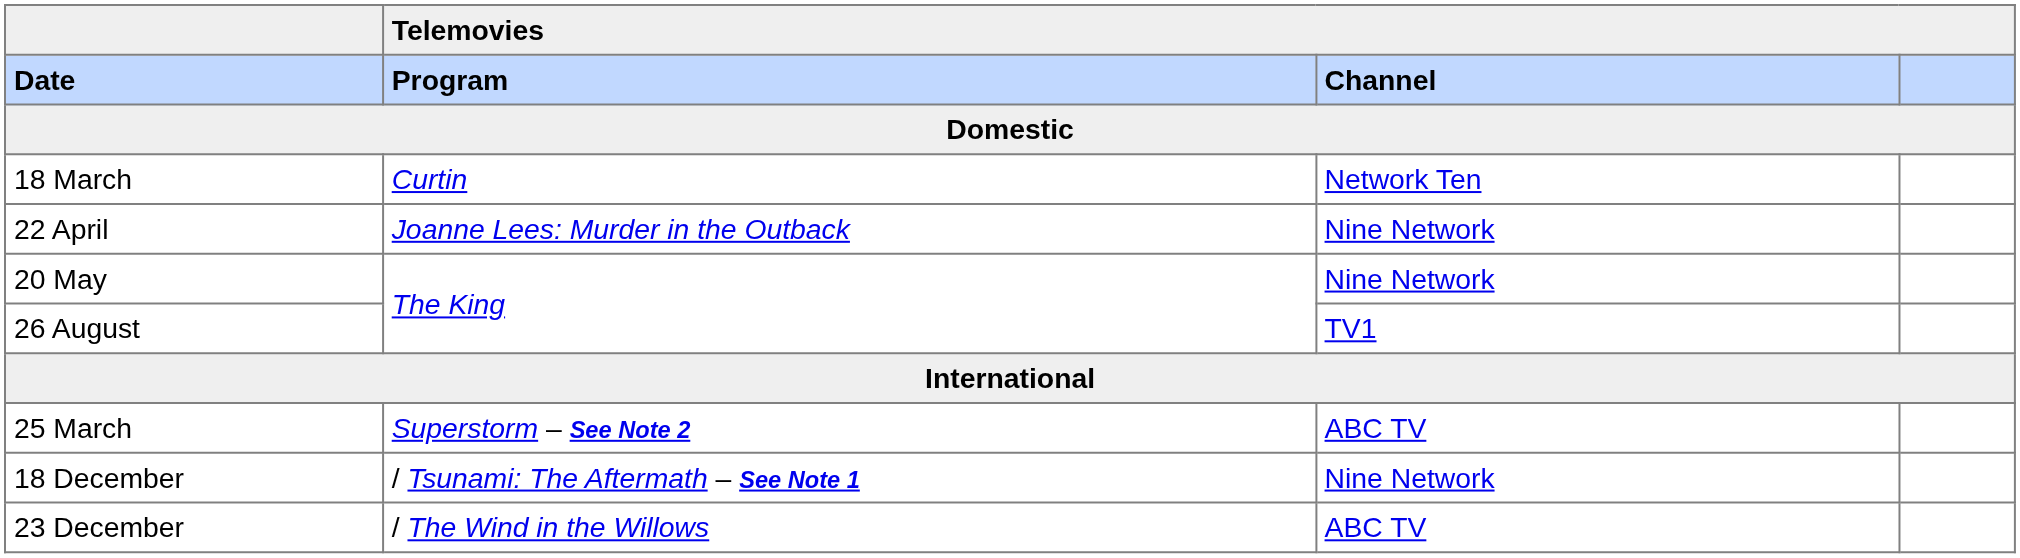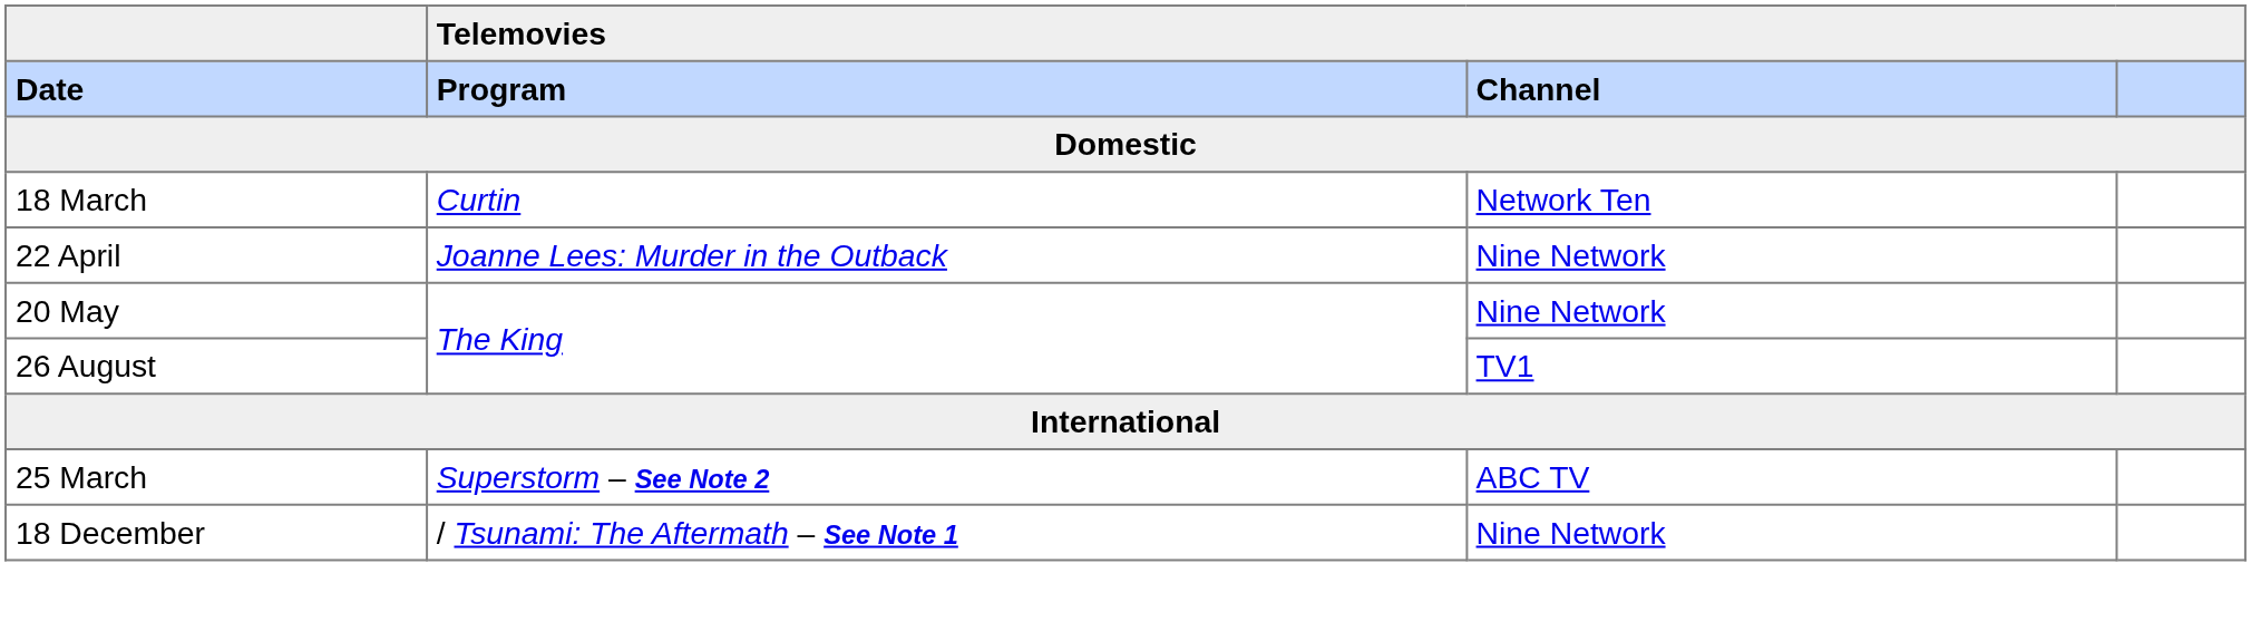- row: 23 December | / The Wind in the Willows | ABC TV
